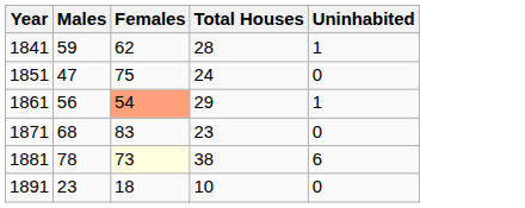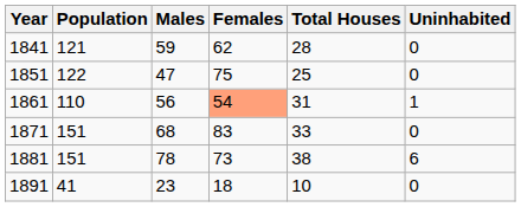+ column: Population | 121 | 122 | 110 | 151 | 151 | 41
1841 | Uninhabited: 1 -> 0
1851 | Total Houses: 24 -> 25
1861 | Total Houses: 29 -> 31
1871 | Total Houses: 23 -> 33
1881 | Females: lightyellow background -> no background
